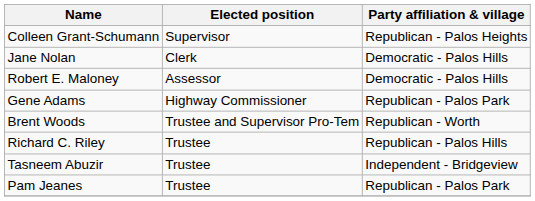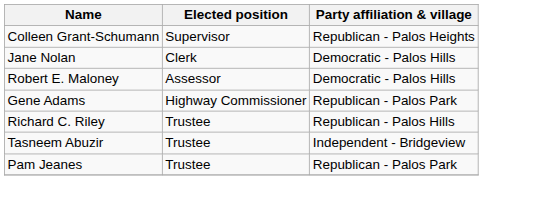- row: Brent Woods | Trustee and Supervisor Pro-Tem | Republican - Worth
